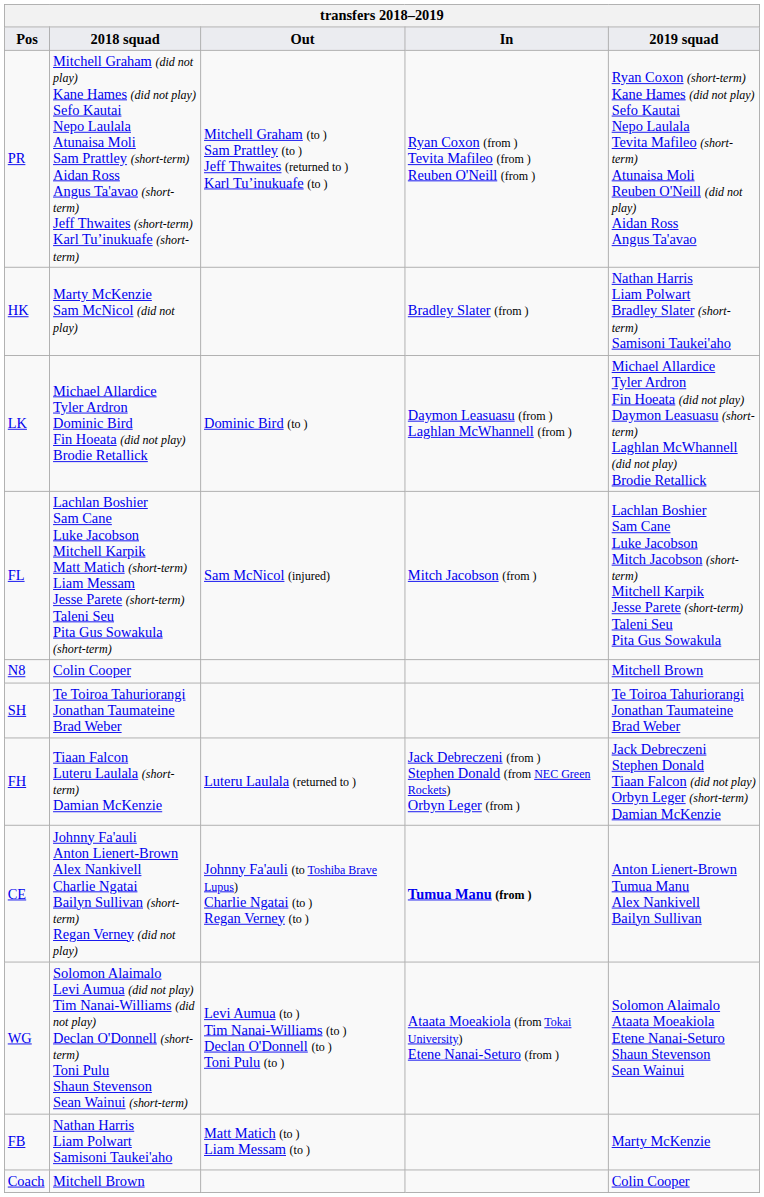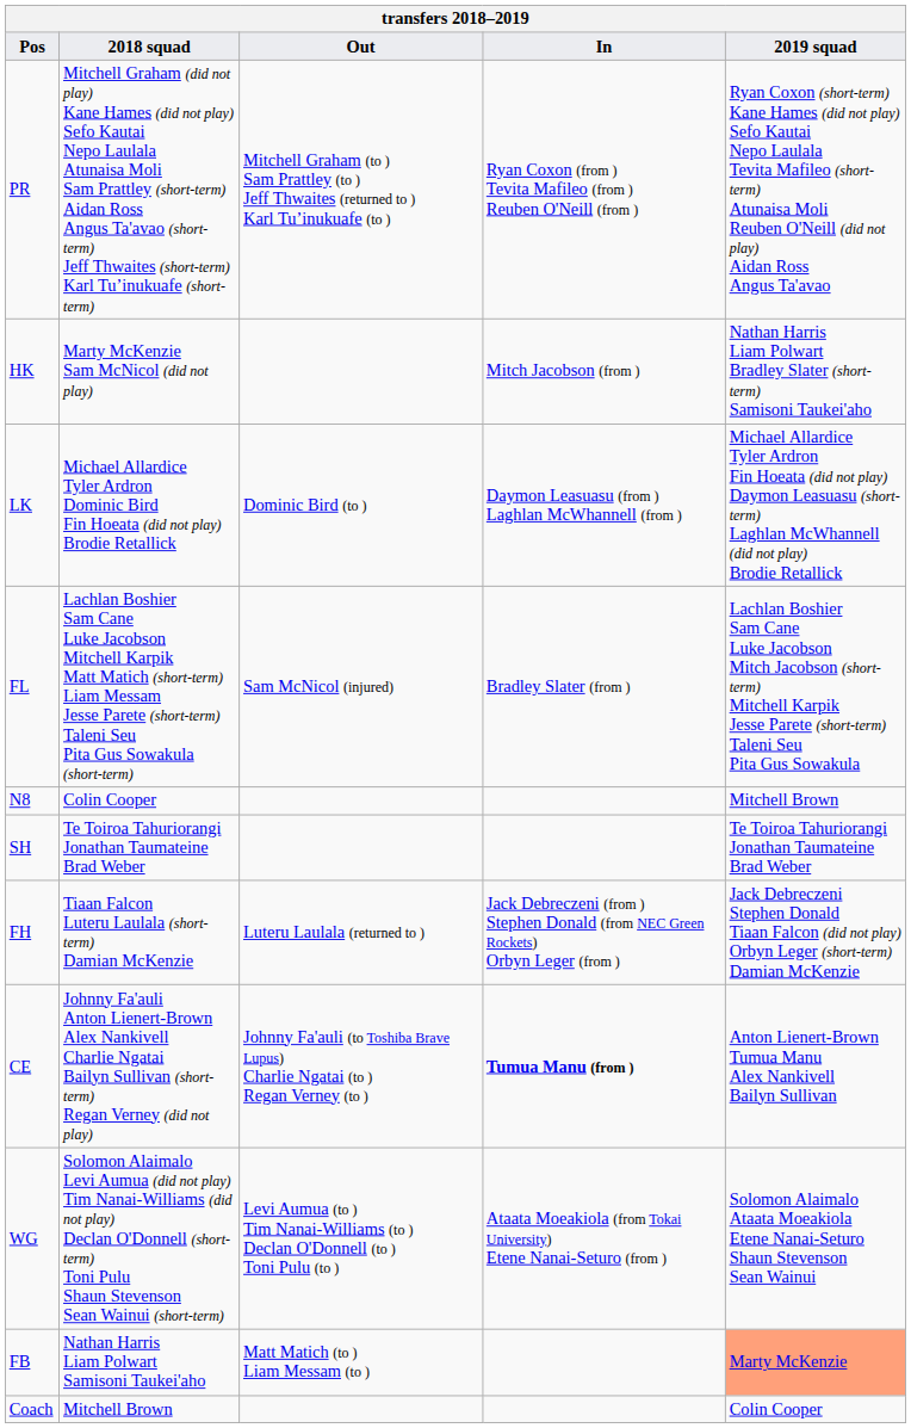HK | In: Bradley Slater (from ) -> Mitch Jacobson (from )
FL | In: Mitch Jacobson (from ) -> Bradley Slater (from )
FB | 2019 squad: no background -> lightsalmon background
